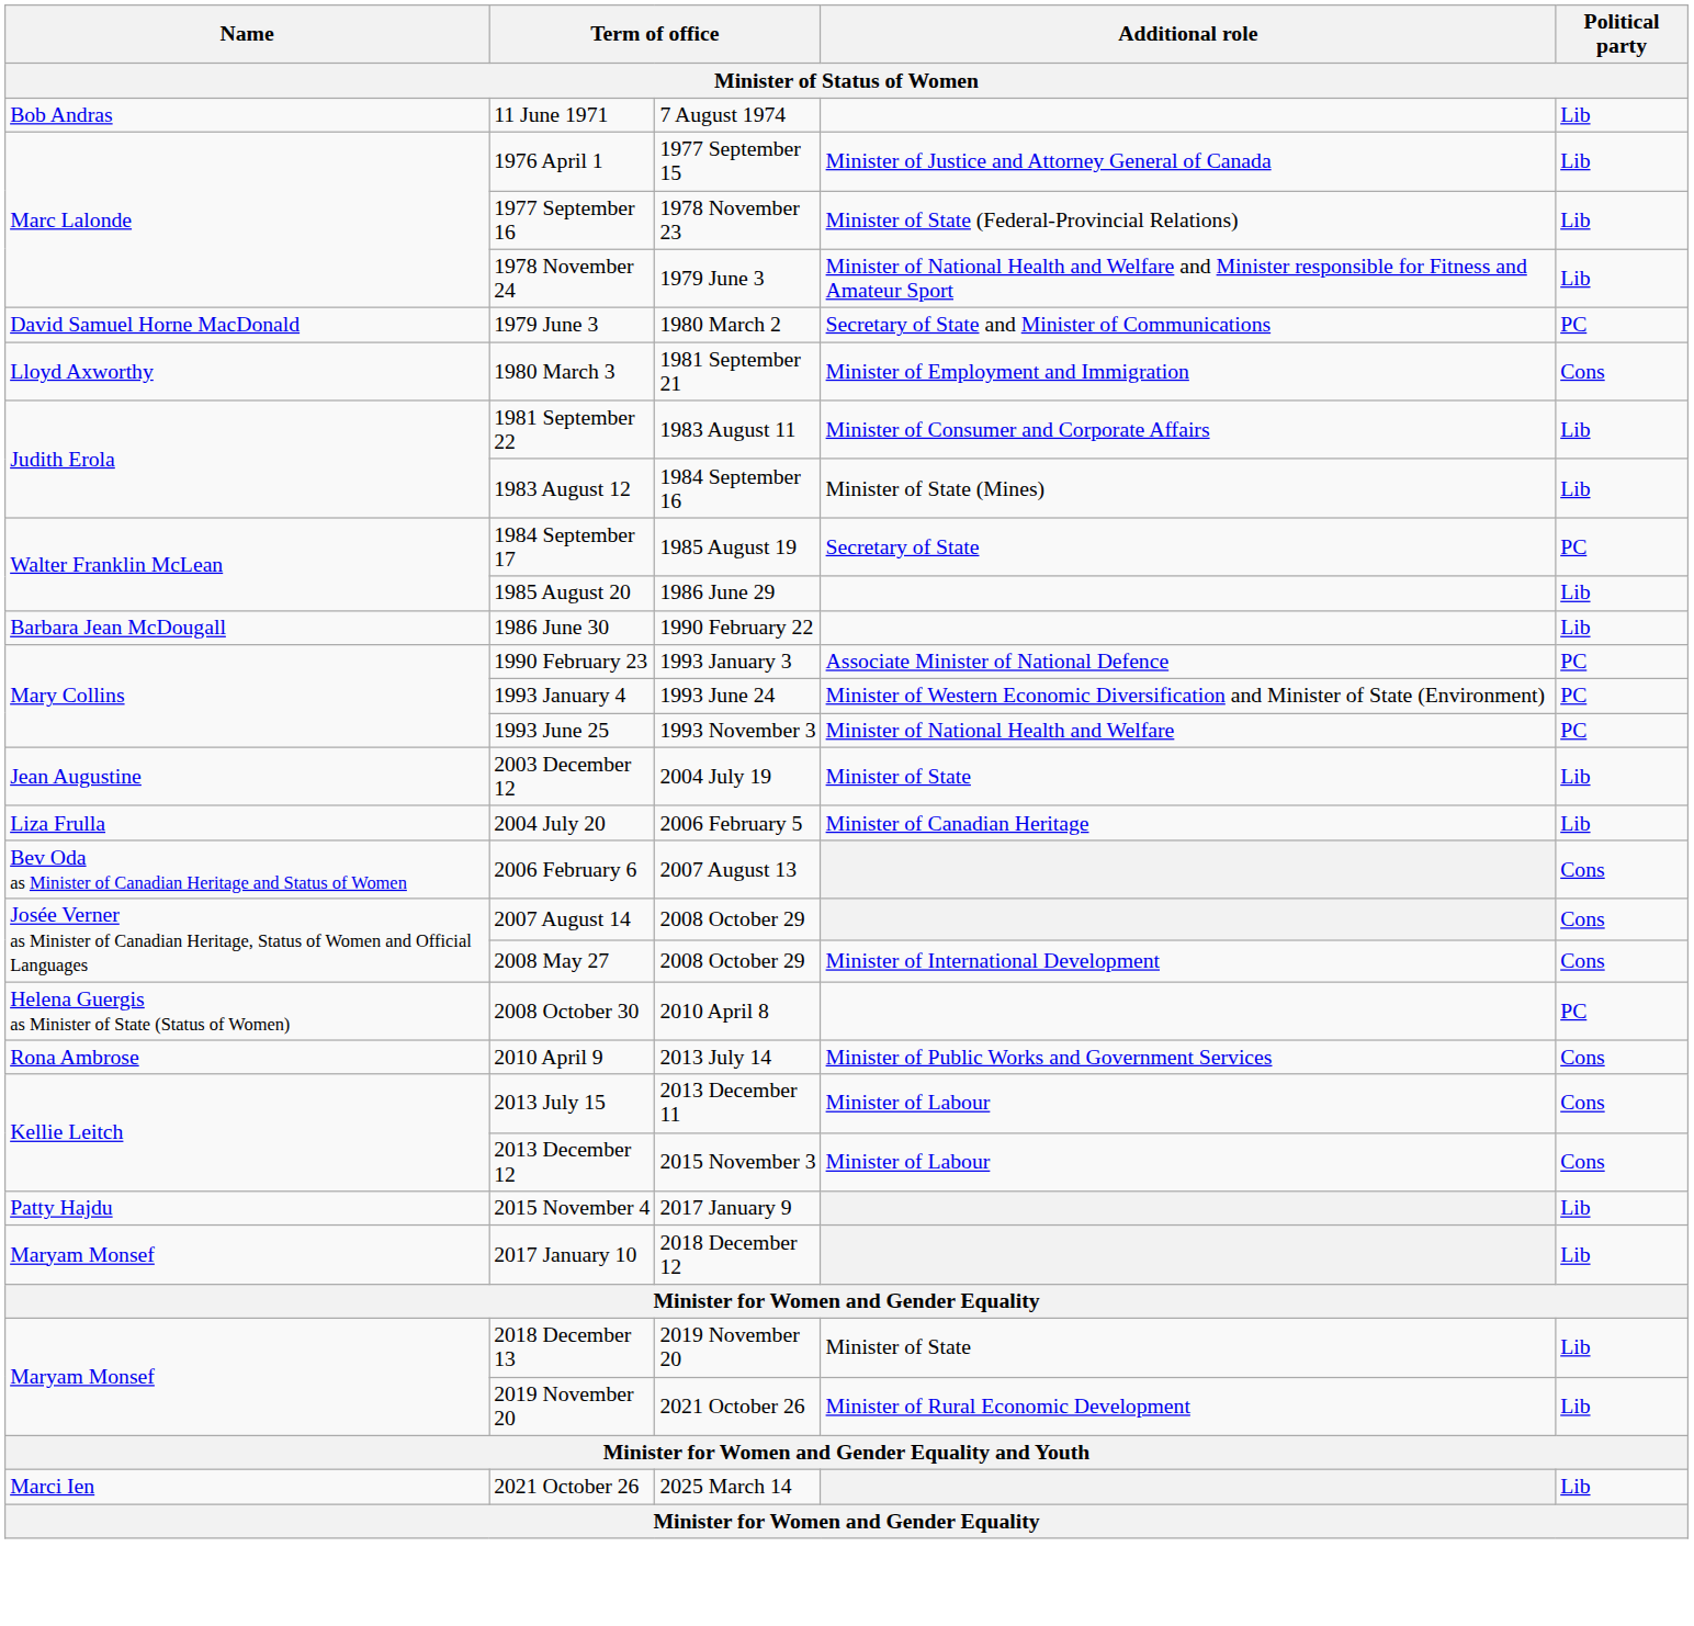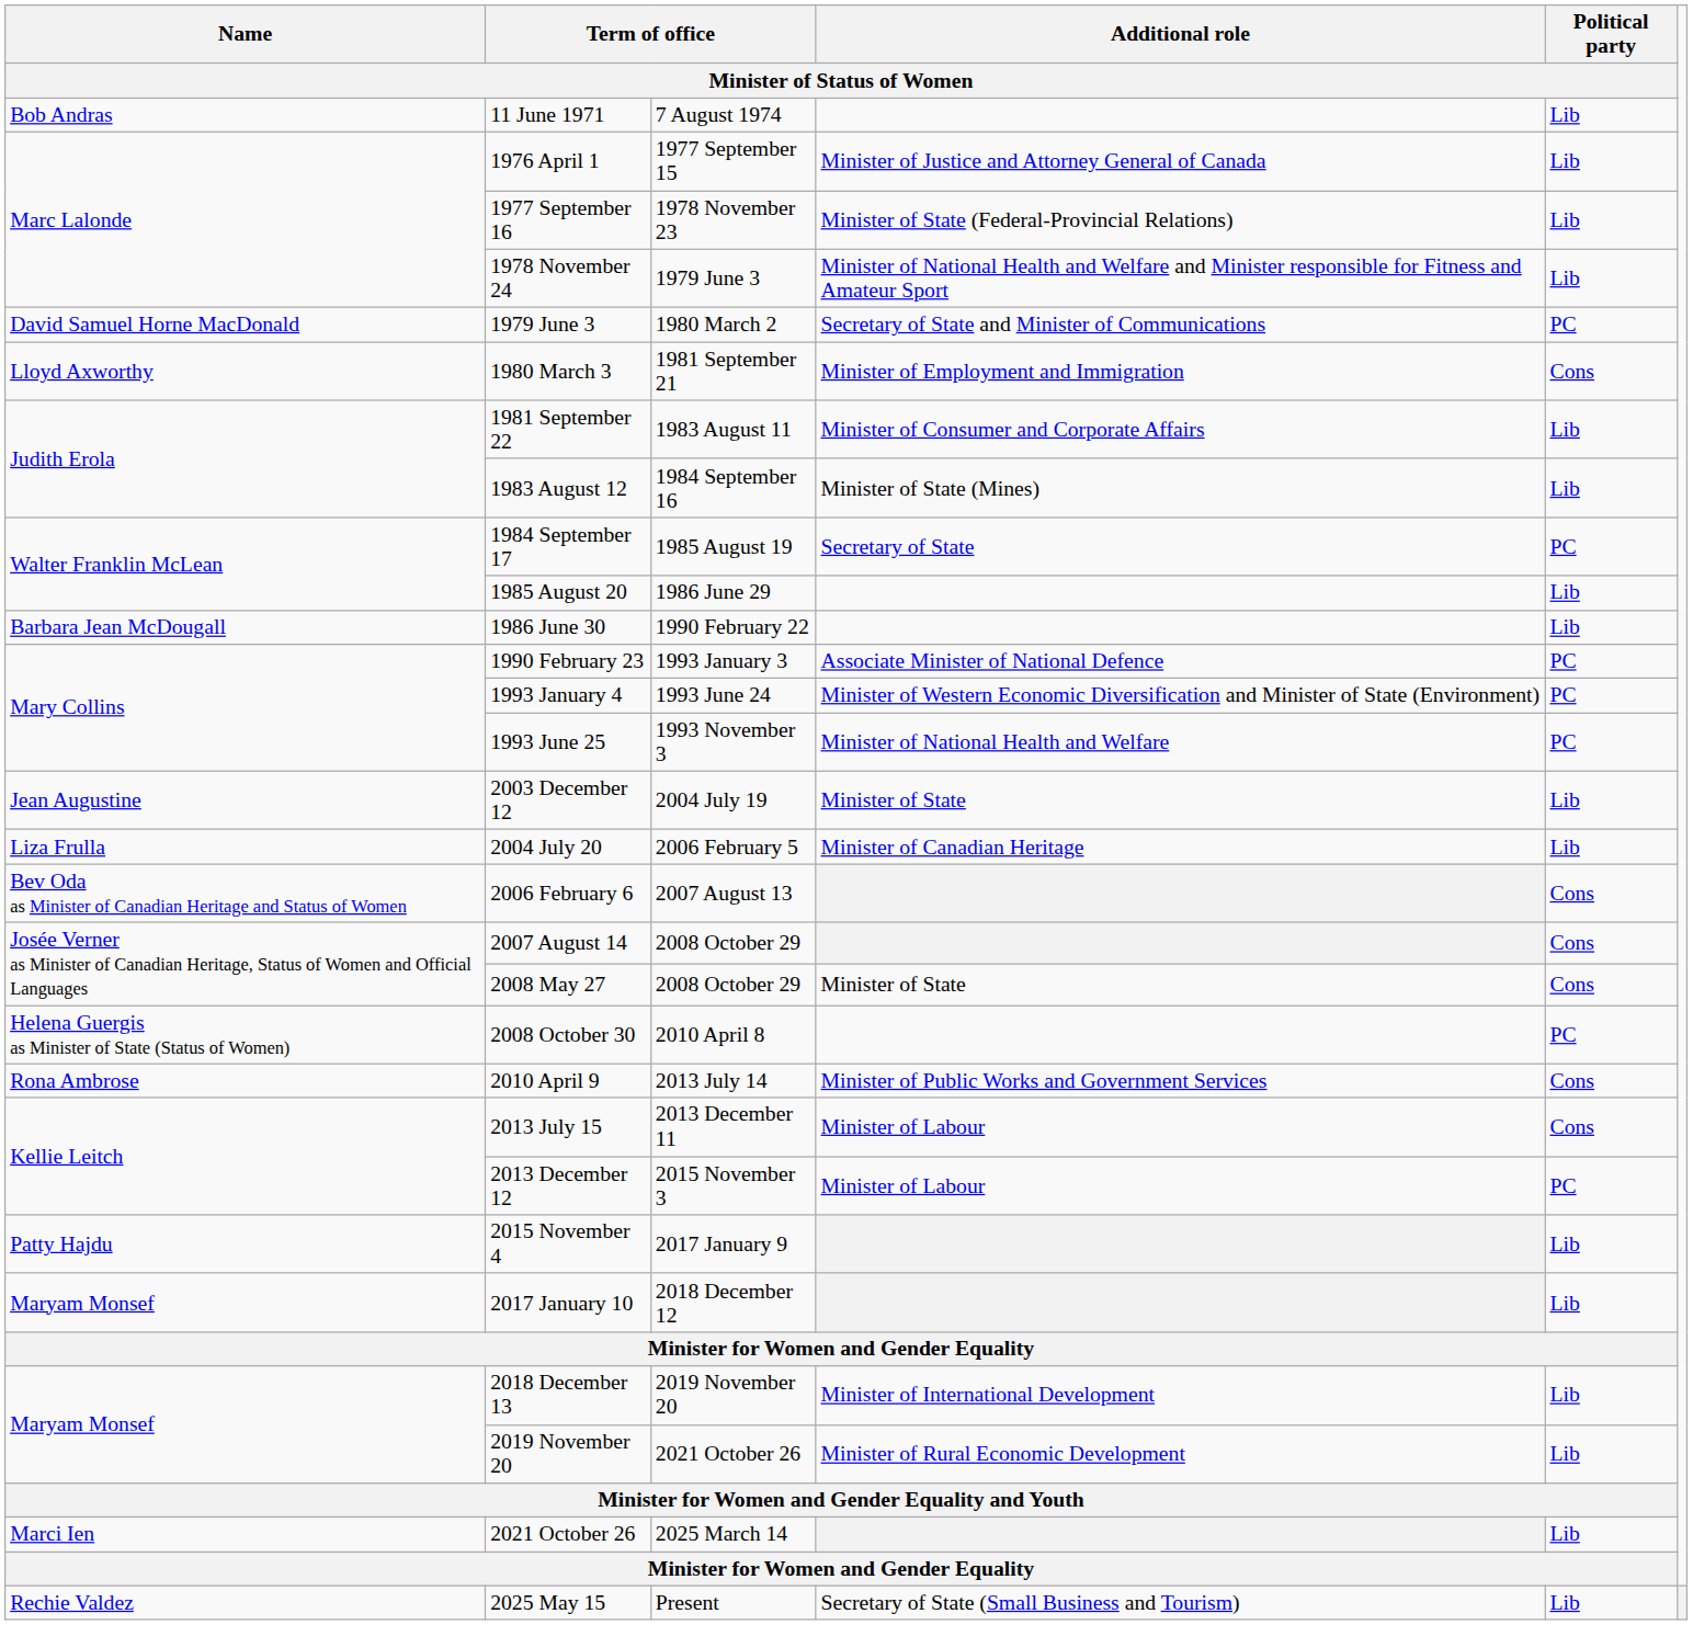2008 May 27 | Additional role / Minister of Status of Women: Minister of International Development -> Minister of State
2013 December 12 | Political party / Minister of Status of Women: Cons -> PC
2018 December 13 | Additional role / Minister of Status of Women: Minister of State -> Minister of International Development
+ row: Rechie Valdez | 2025 May 15 | Present | Secretary of State (Small Business and Tourism) | Lib
